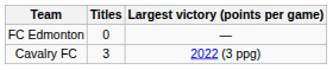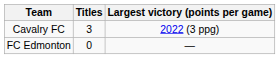rows swapped: Cavalry FC <-> FC Edmonton
